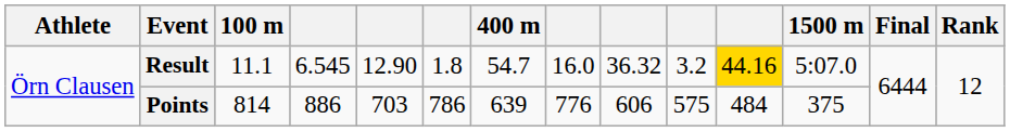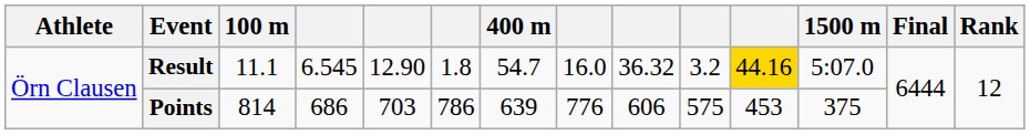Points | column 4: 886 -> 686
Points | column 11: 484 -> 453
